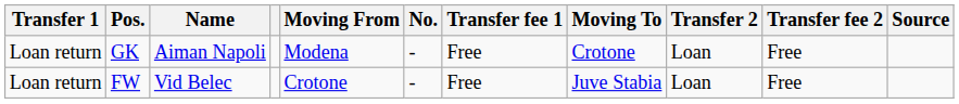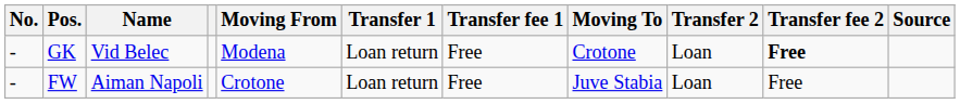columns swapped: No. <-> Transfer 1
GK | Name: Aiman Napoli -> Vid Belec
GK | Transfer fee 2: normal -> bold
FW | Name: Vid Belec -> Aiman Napoli
